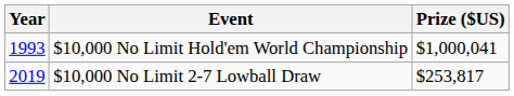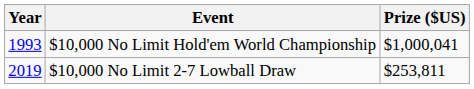$10,000 No Limit 2-7 Lowball Draw | Prize ($US): $253,817 -> $253,811
